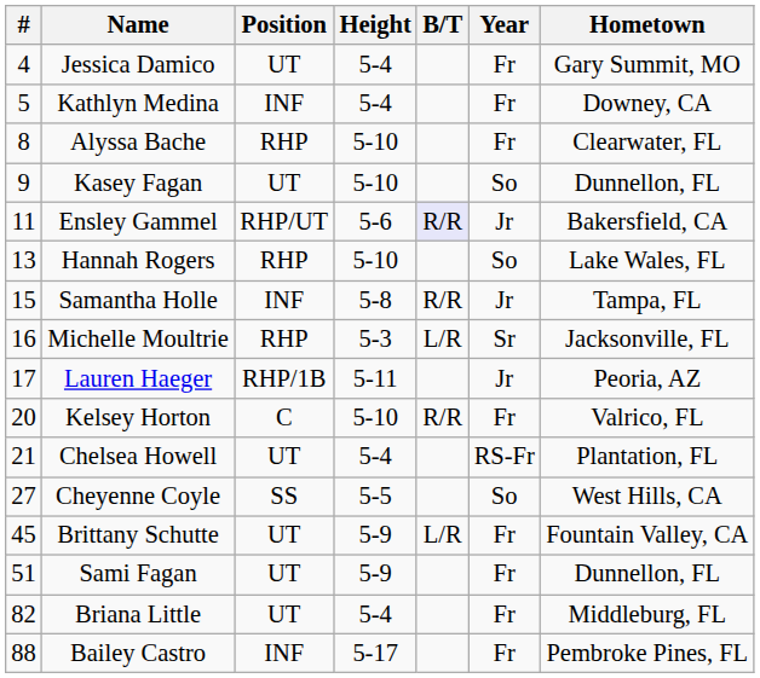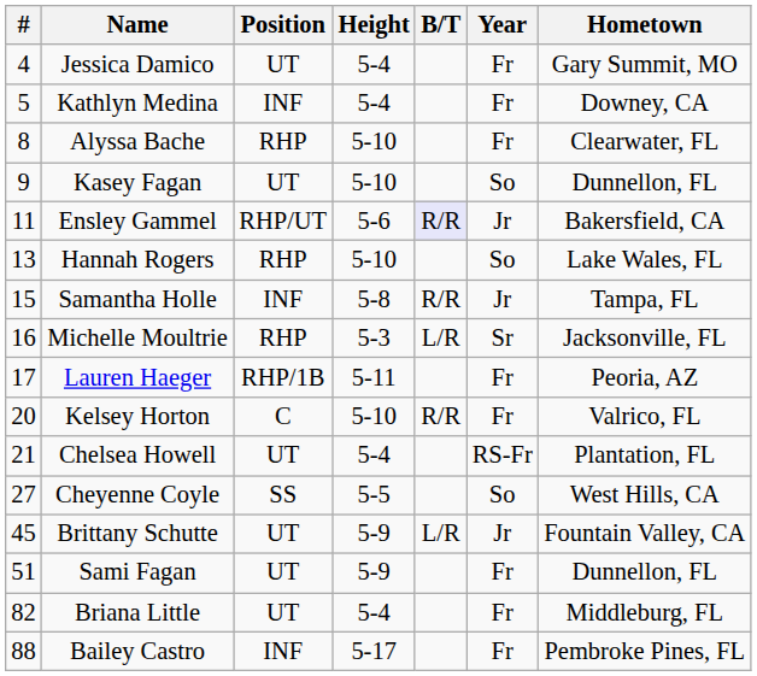Lauren Haeger | Year: Jr -> Fr
Brittany Schutte | Year: Fr -> Jr
